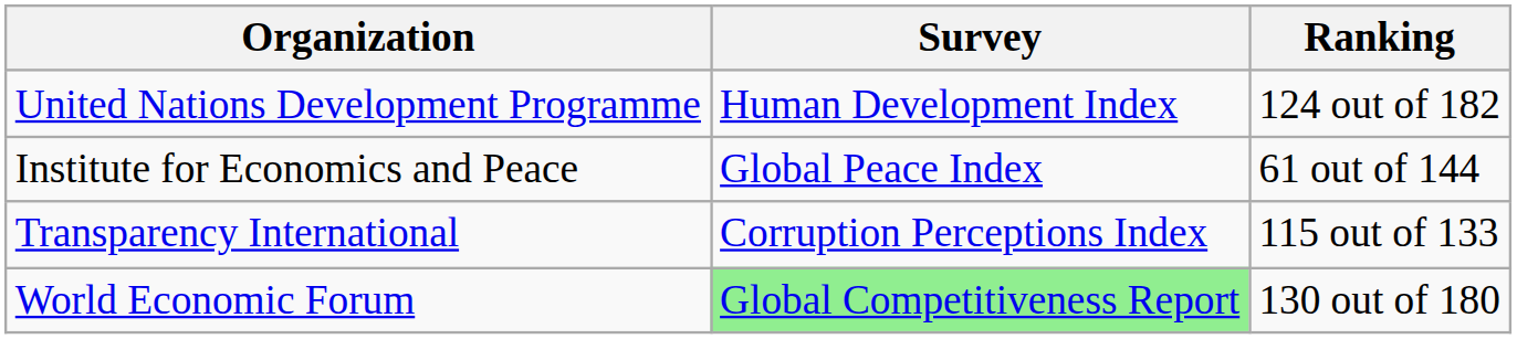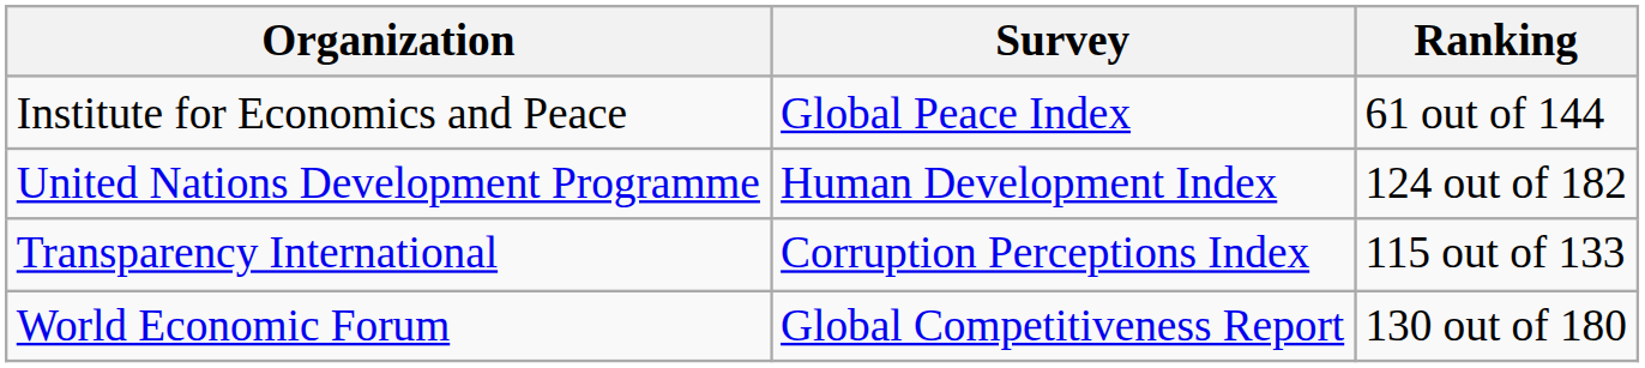rows swapped: Institute for Economics and Peace <-> United Nations Development Programme
World Economic Forum | Survey: lightgreen background -> no background
